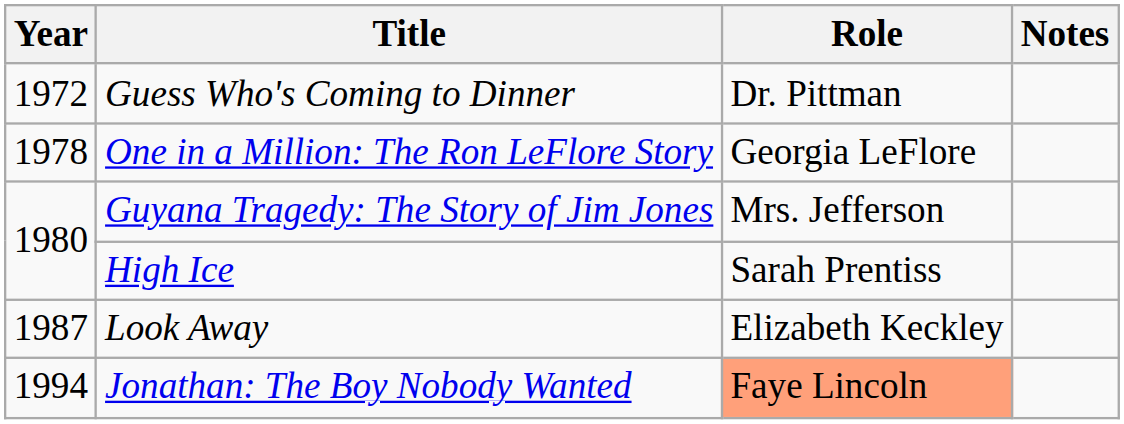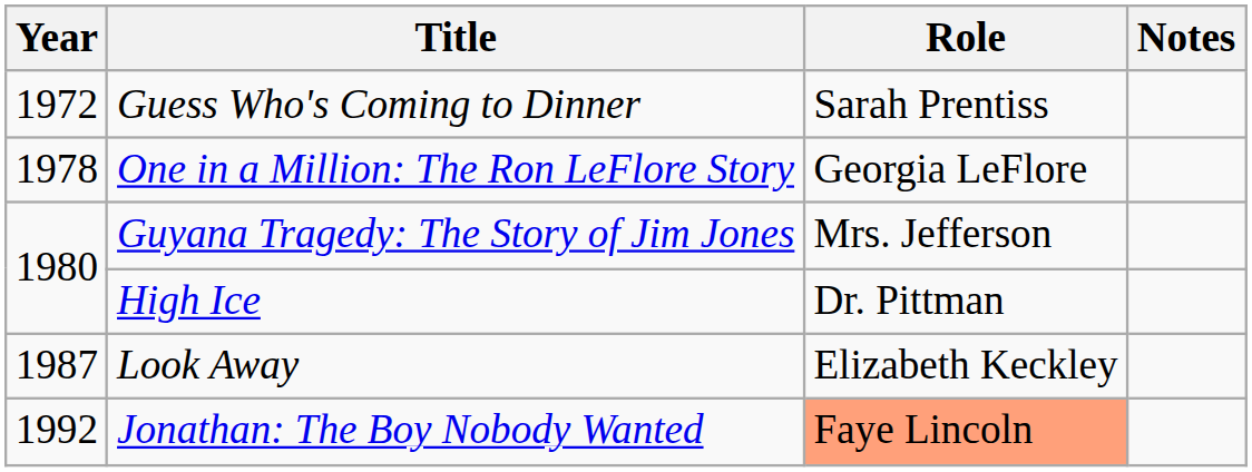Guess Who's Coming to Dinner | Role: Dr. Pittman -> Sarah Prentiss
High Ice | Role: Sarah Prentiss -> Dr. Pittman
Jonathan: The Boy Nobody Wanted | Year: 1994 -> 1992
